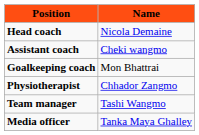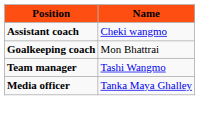- row: Head coach | Nicola Demaine
- row: Physiotherapist | Chhador Zangmo
